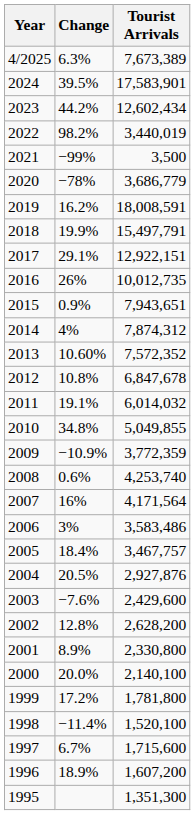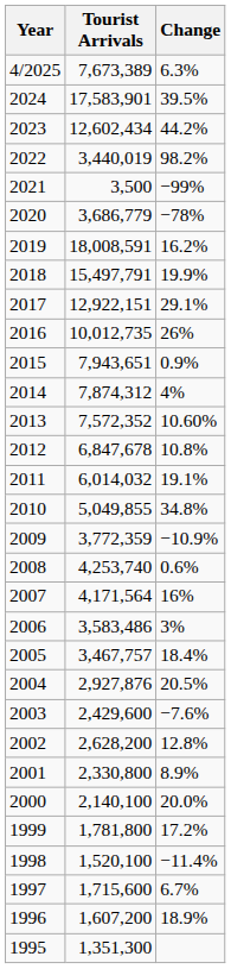columns swapped: Tourist Arrivals <-> Change
